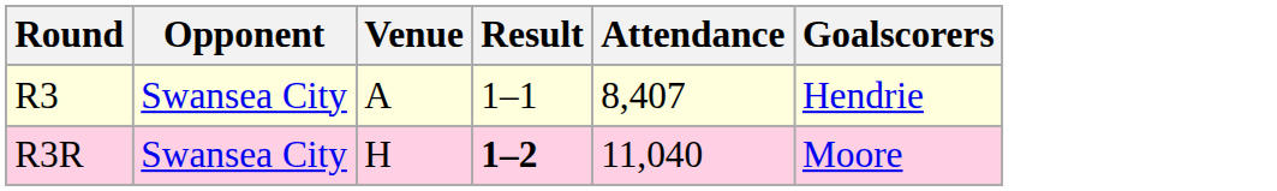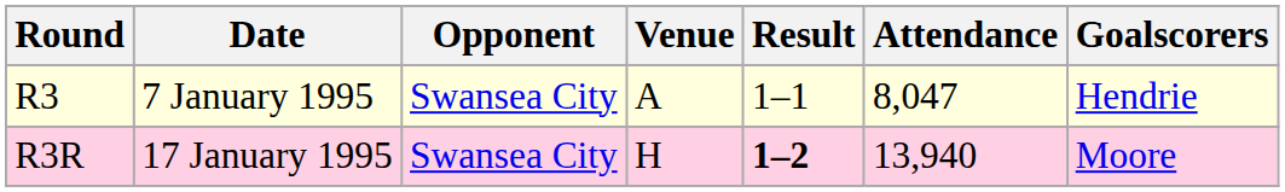+ column: Date | 7 January 1995 | 17 January 1995
R3 | Attendance: 8,407 -> 8,047
R3R | Attendance: 11,040 -> 13,940
